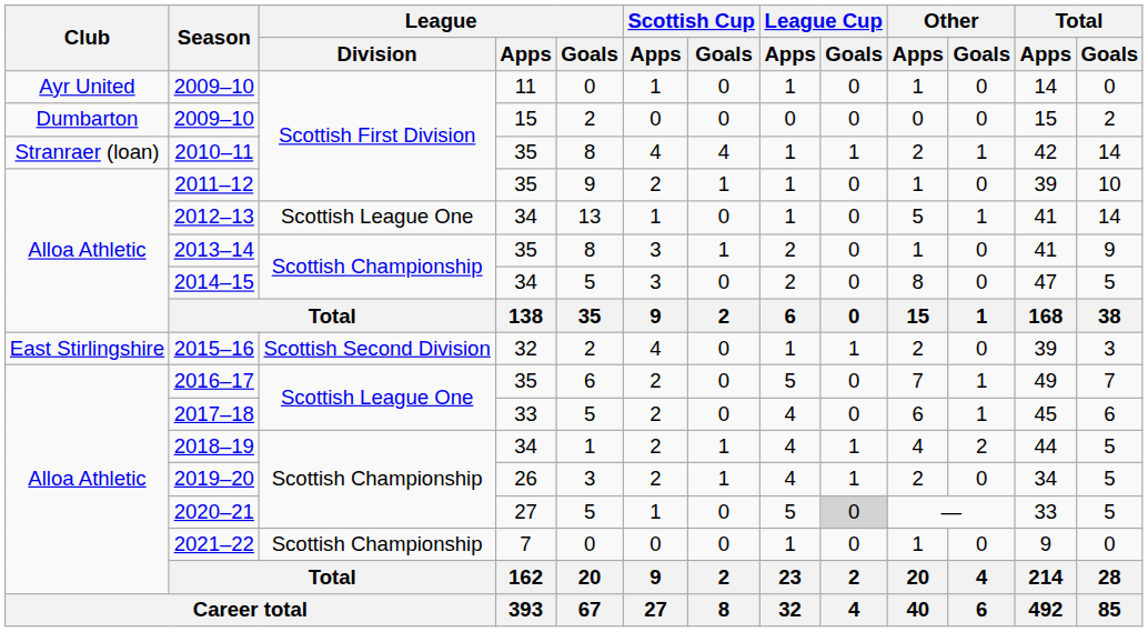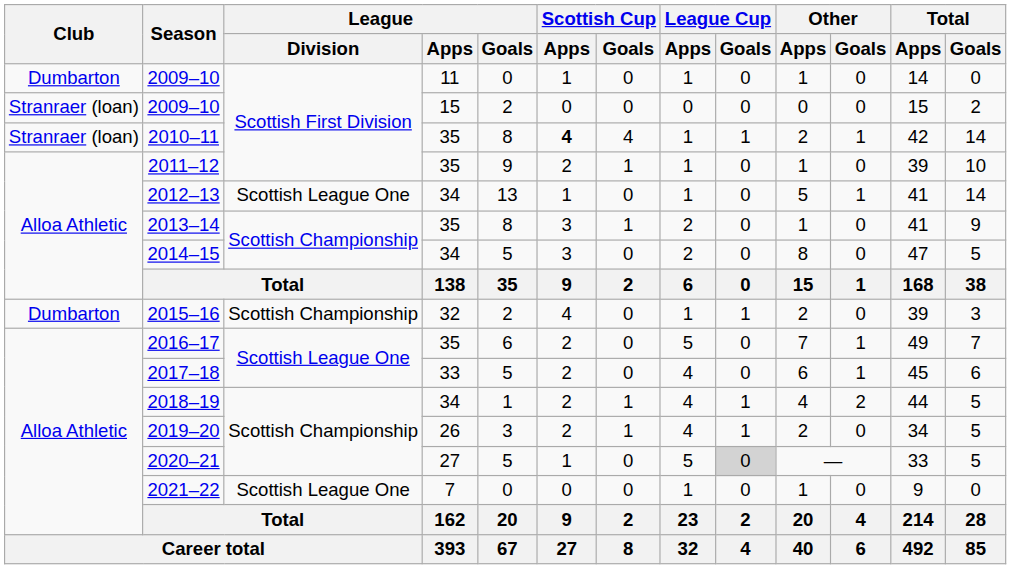2009–10 / 11 | Club: Ayr United -> Dumbarton
2009–10 / 15 | Club: Dumbarton -> Stranraer (loan)
2010–11 | Scottish Cup / Apps: normal -> bold
2015–16 | Club: East Stirlingshire -> Dumbarton
2015–16 | League / Division: Scottish Second Division -> Scottish Championship
2021–22 | League / Division: Scottish Championship -> Scottish League One
